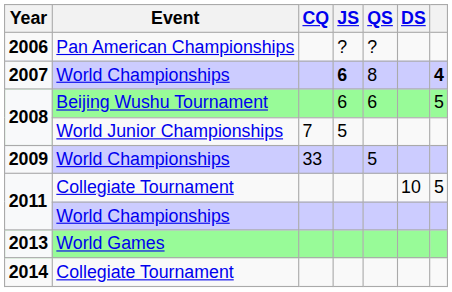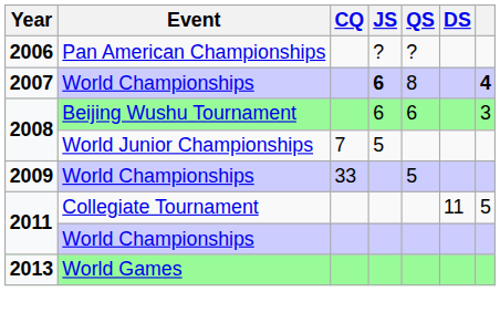2008 / Beijing Wushu Tournament | column 7: 5 -> 3
2011 / Collegiate Tournament | DS: 10 -> 11
- row: 2014 | Collegiate Tournament
